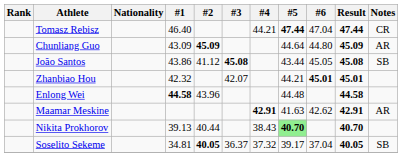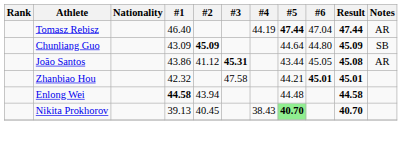Tomasz Rebisz | #4: 44.21 -> 44.19
Tomasz Rebisz | Notes: CR -> AR
Chunliang Guo | Notes: AR -> SB
João Santos | #3: 45.08 -> 45.31
João Santos | Notes: SB -> AR
Zhanbiao Hou | #3: 42.07 -> 47.58
Enlong Wei | #2: 43.96 -> 43.94
- row: Maamar Meskine | 42.91 | 41.63 | 42.62 | 42.91 | AR
Nikita Prokhorov | #2: 40.44 -> 40.45
- row: Soselito Sekeme | 34.81 | 40.05 | 36.37 | 37.32 | 39.17 | 37.04 | 40.05 | SB
